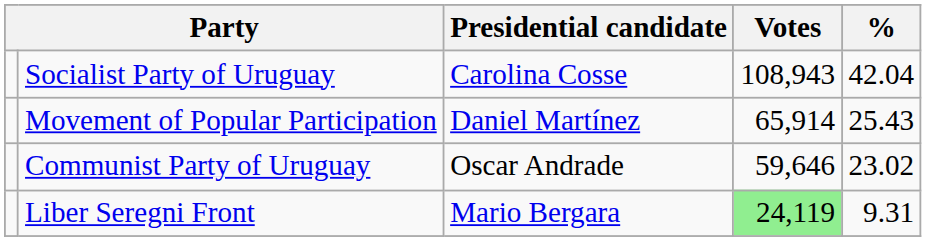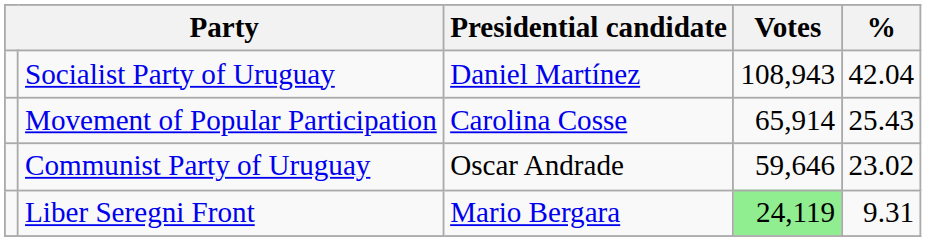Socialist Party of Uruguay | Presidential candidate: Carolina Cosse -> Daniel Martínez
Movement of Popular Participation | Presidential candidate: Daniel Martínez -> Carolina Cosse
